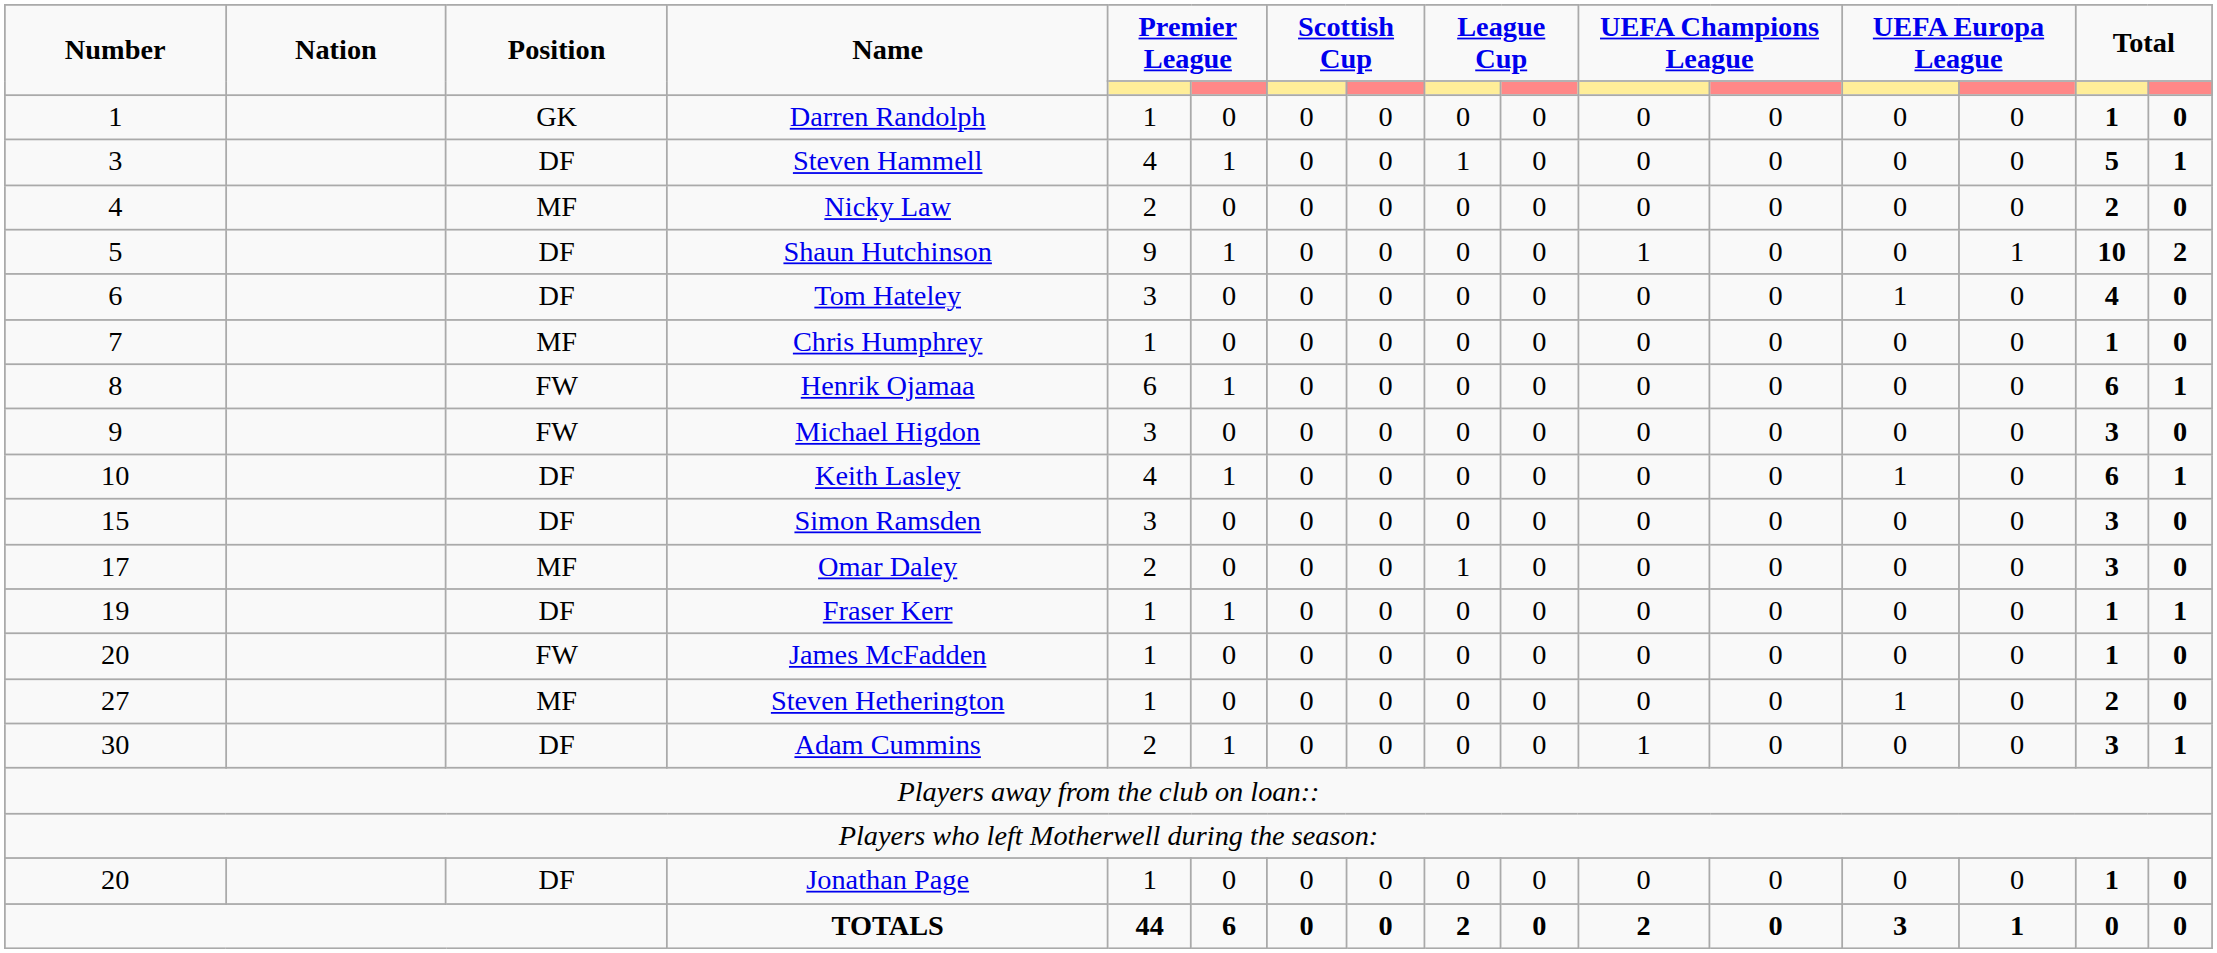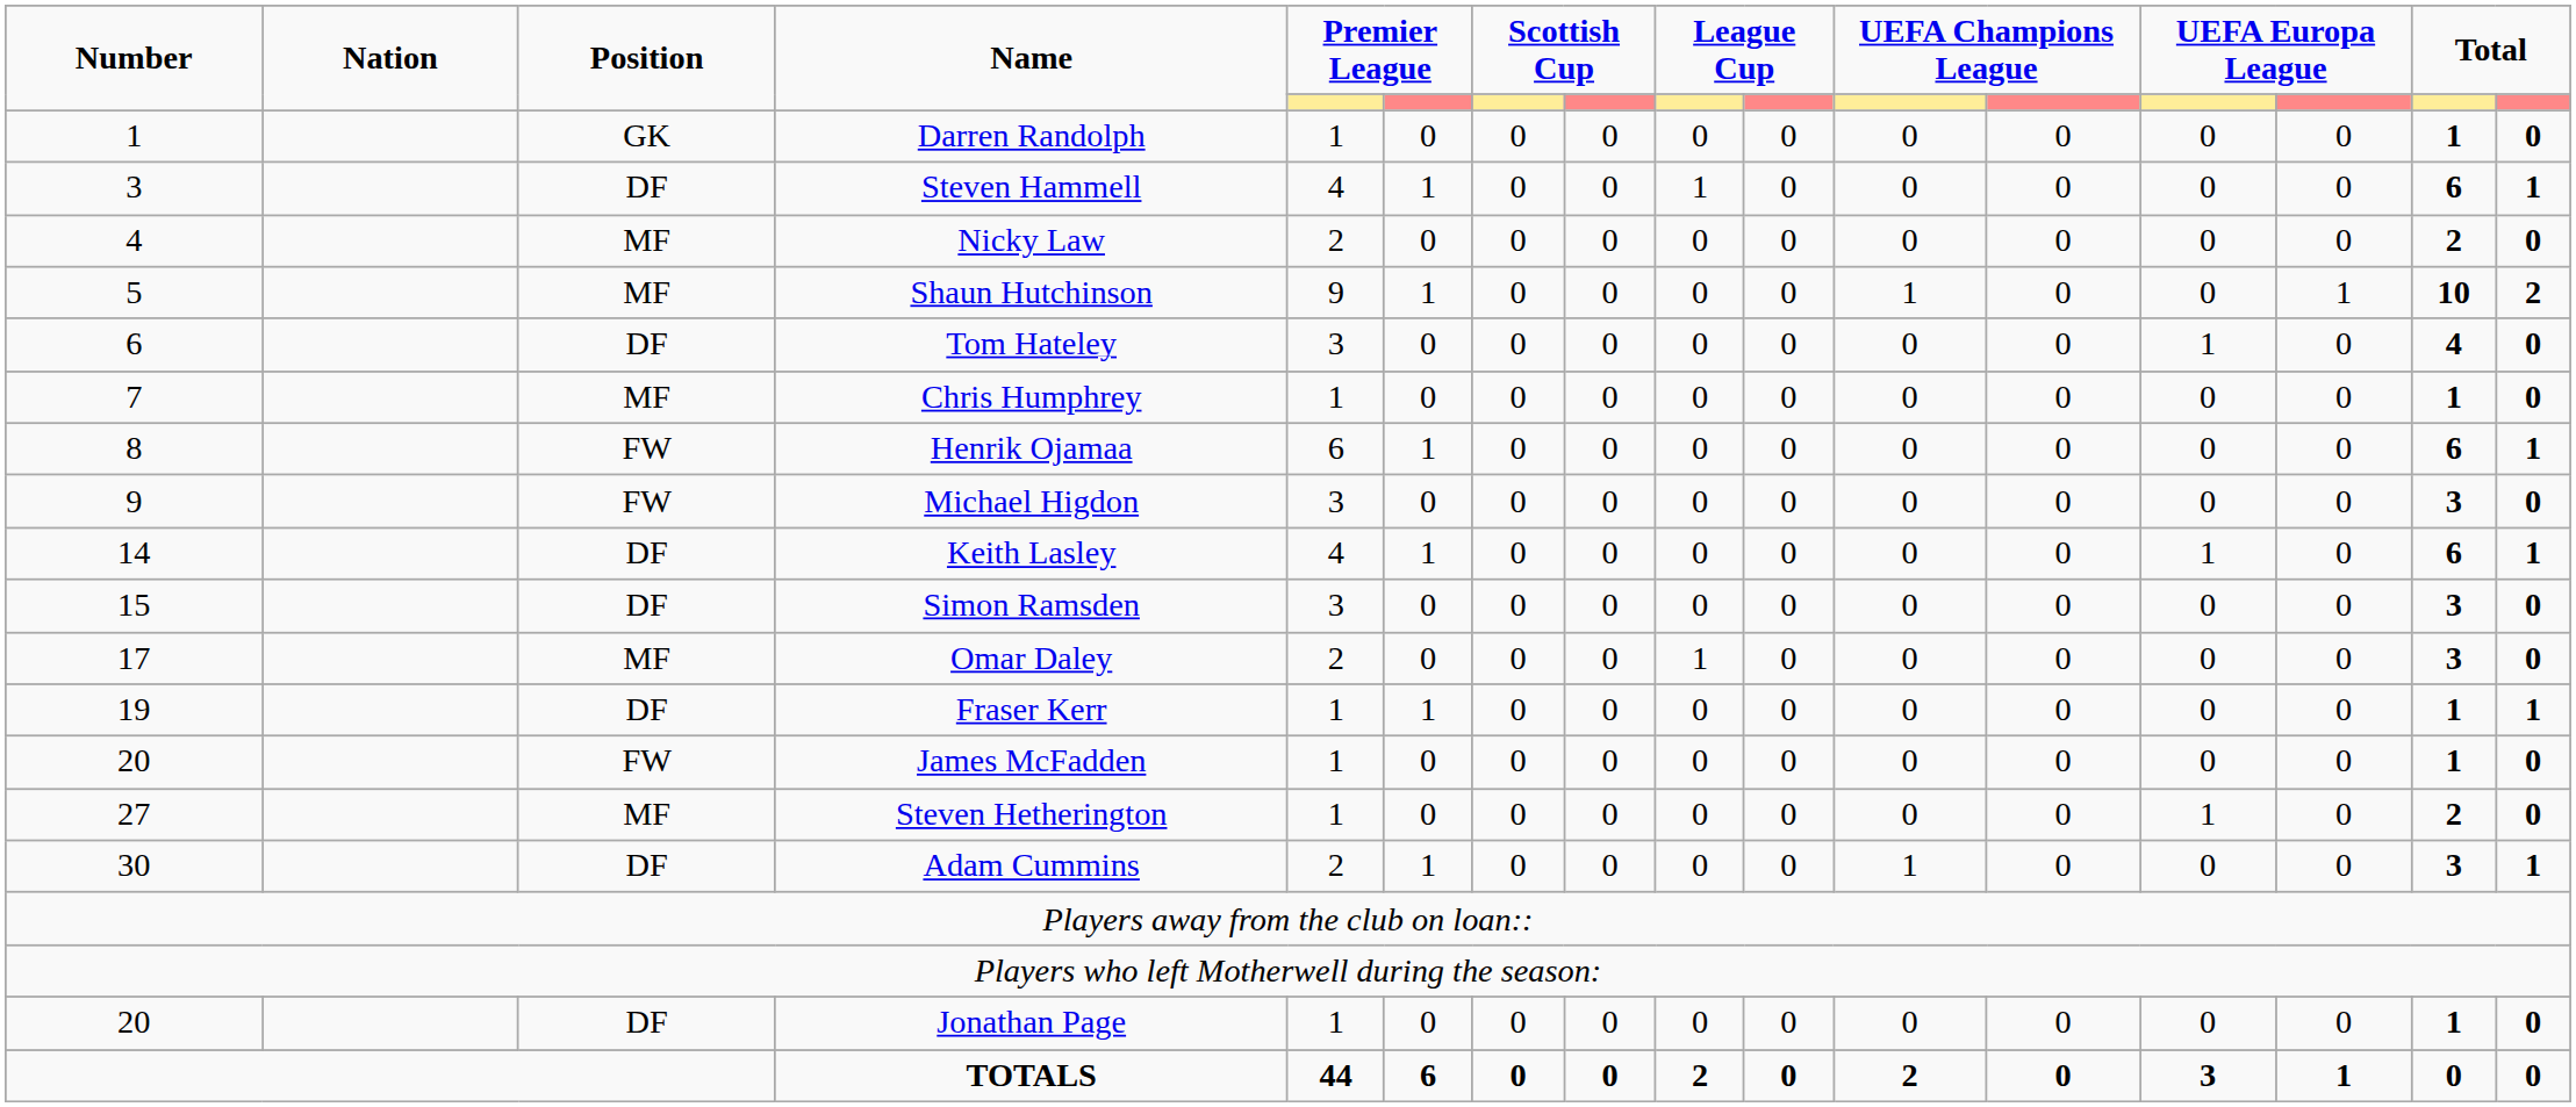Steven Hammell | column 15: 5 -> 6
Shaun Hutchinson | Position: DF -> MF
Keith Lasley | Number: 10 -> 14
